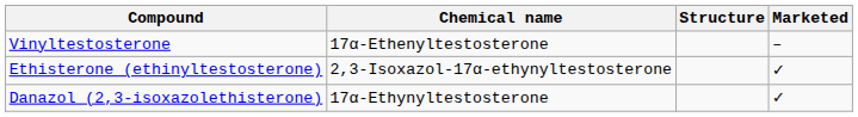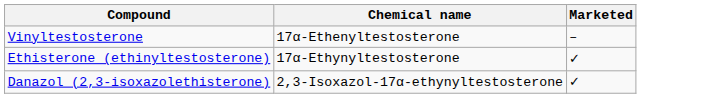- column: Structure
Ethisterone (ethinyltestosterone) | Chemical name: 2,3-Isoxazol-17α-ethynyltestosterone -> 17α-Ethynyltestosterone
Danazol (2,3-isoxazolethisterone) | Chemical name: 17α-Ethynyltestosterone -> 2,3-Isoxazol-17α-ethynyltestosterone
